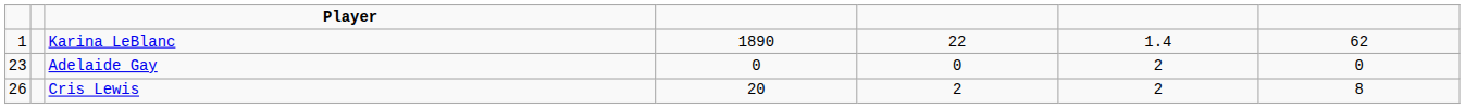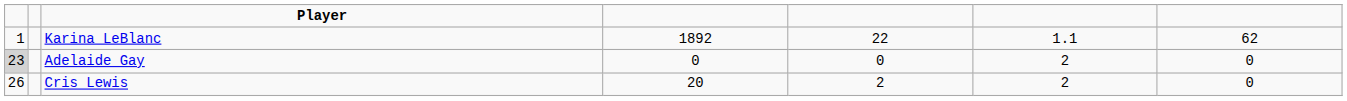Karina LeBlanc | column 4: 1890 -> 1892
Karina LeBlanc | column 6: 1.4 -> 1.1
Adelaide Gay | column 1: no background -> lightgrey background
Cris Lewis | column 7: 8 -> 0
